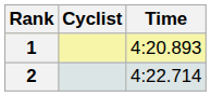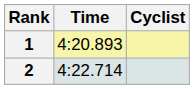columns swapped: Cyclist <-> Time
